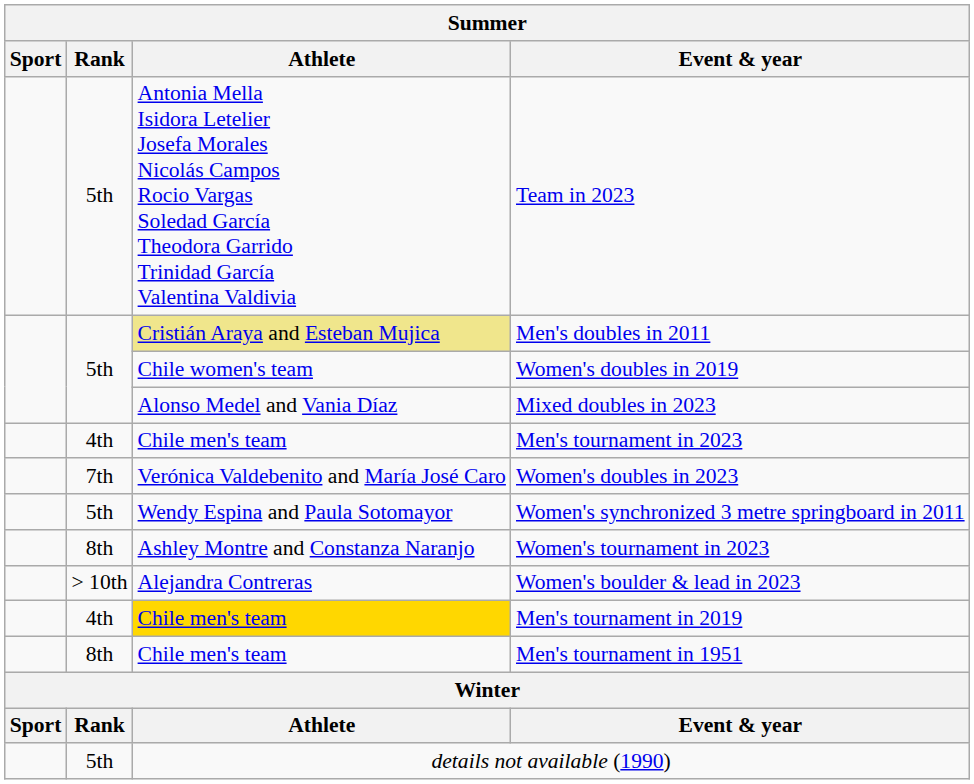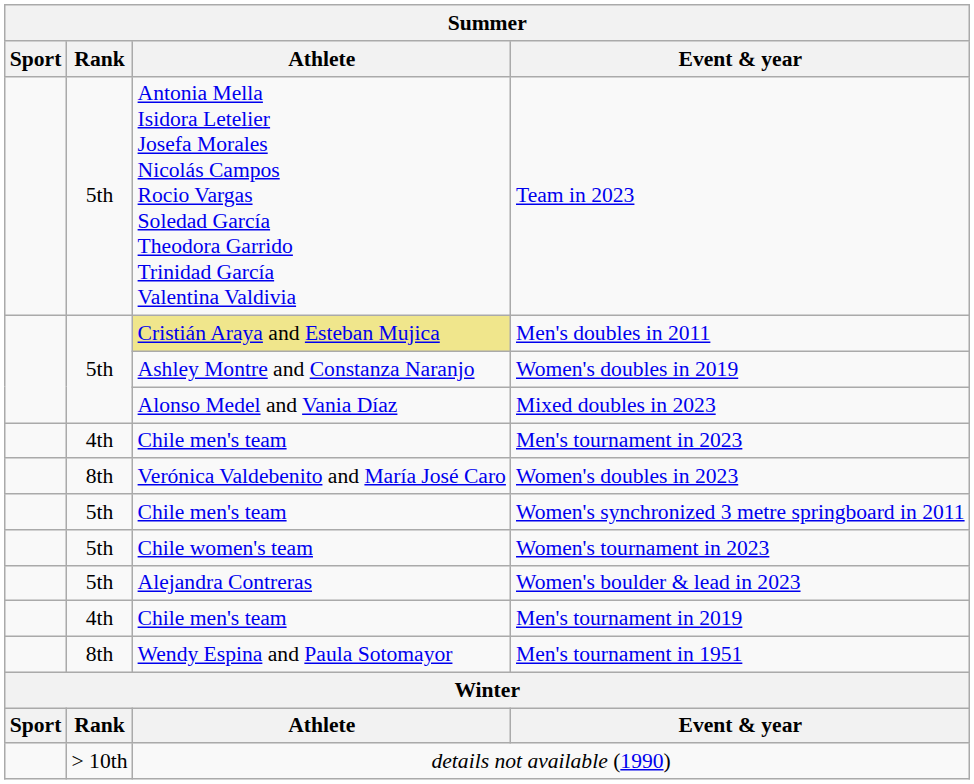Women's doubles in 2019 | Athlete: Chile women's team -> Ashley Montre and Constanza Naranjo
Women's doubles in 2023 | Rank: 7th -> 8th
Women's synchronized 3 metre springboard in 2011 | Athlete: Wendy Espina and Paula Sotomayor -> Chile men's team
Women's tournament in 2023 | Rank: 8th -> 5th
Women's tournament in 2023 | Athlete: Ashley Montre and Constanza Naranjo -> Chile women's team
Women's boulder & lead in 2023 | Rank: > 10th -> 5th
Men's tournament in 2019 | Athlete: gold background -> no background
Men's tournament in 1951 | Athlete: Chile men's team -> Wendy Espina and Paula Sotomayor
details not available (1990) | Rank: 5th -> > 10th
